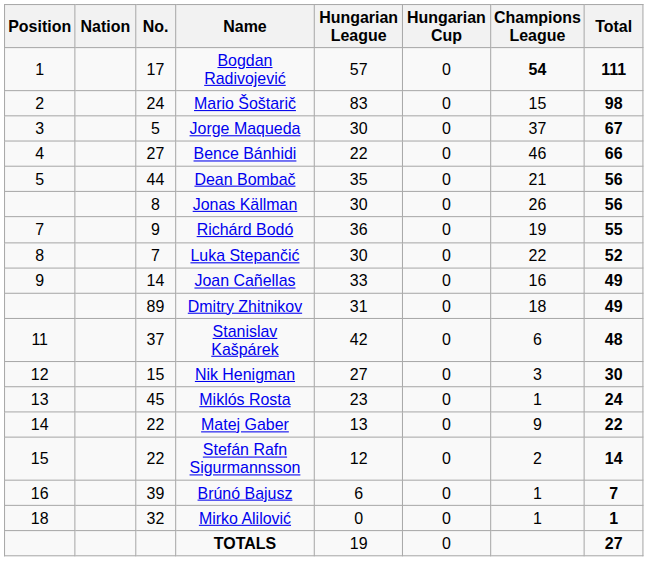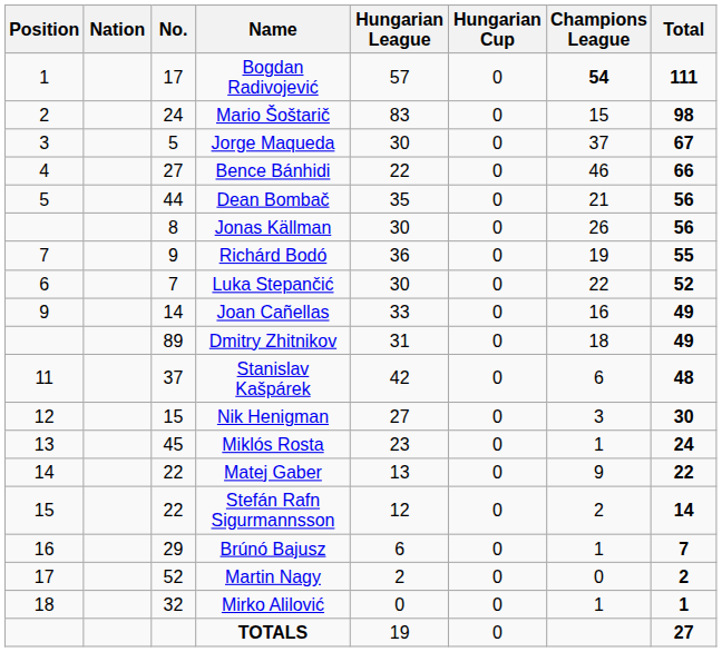Luka Stepančić | Position: 8 -> 6
Brúnó Bajusz | No.: 39 -> 29
+ row: 17 | 52 | Martin Nagy | 2 | 0 | 0 | 2
